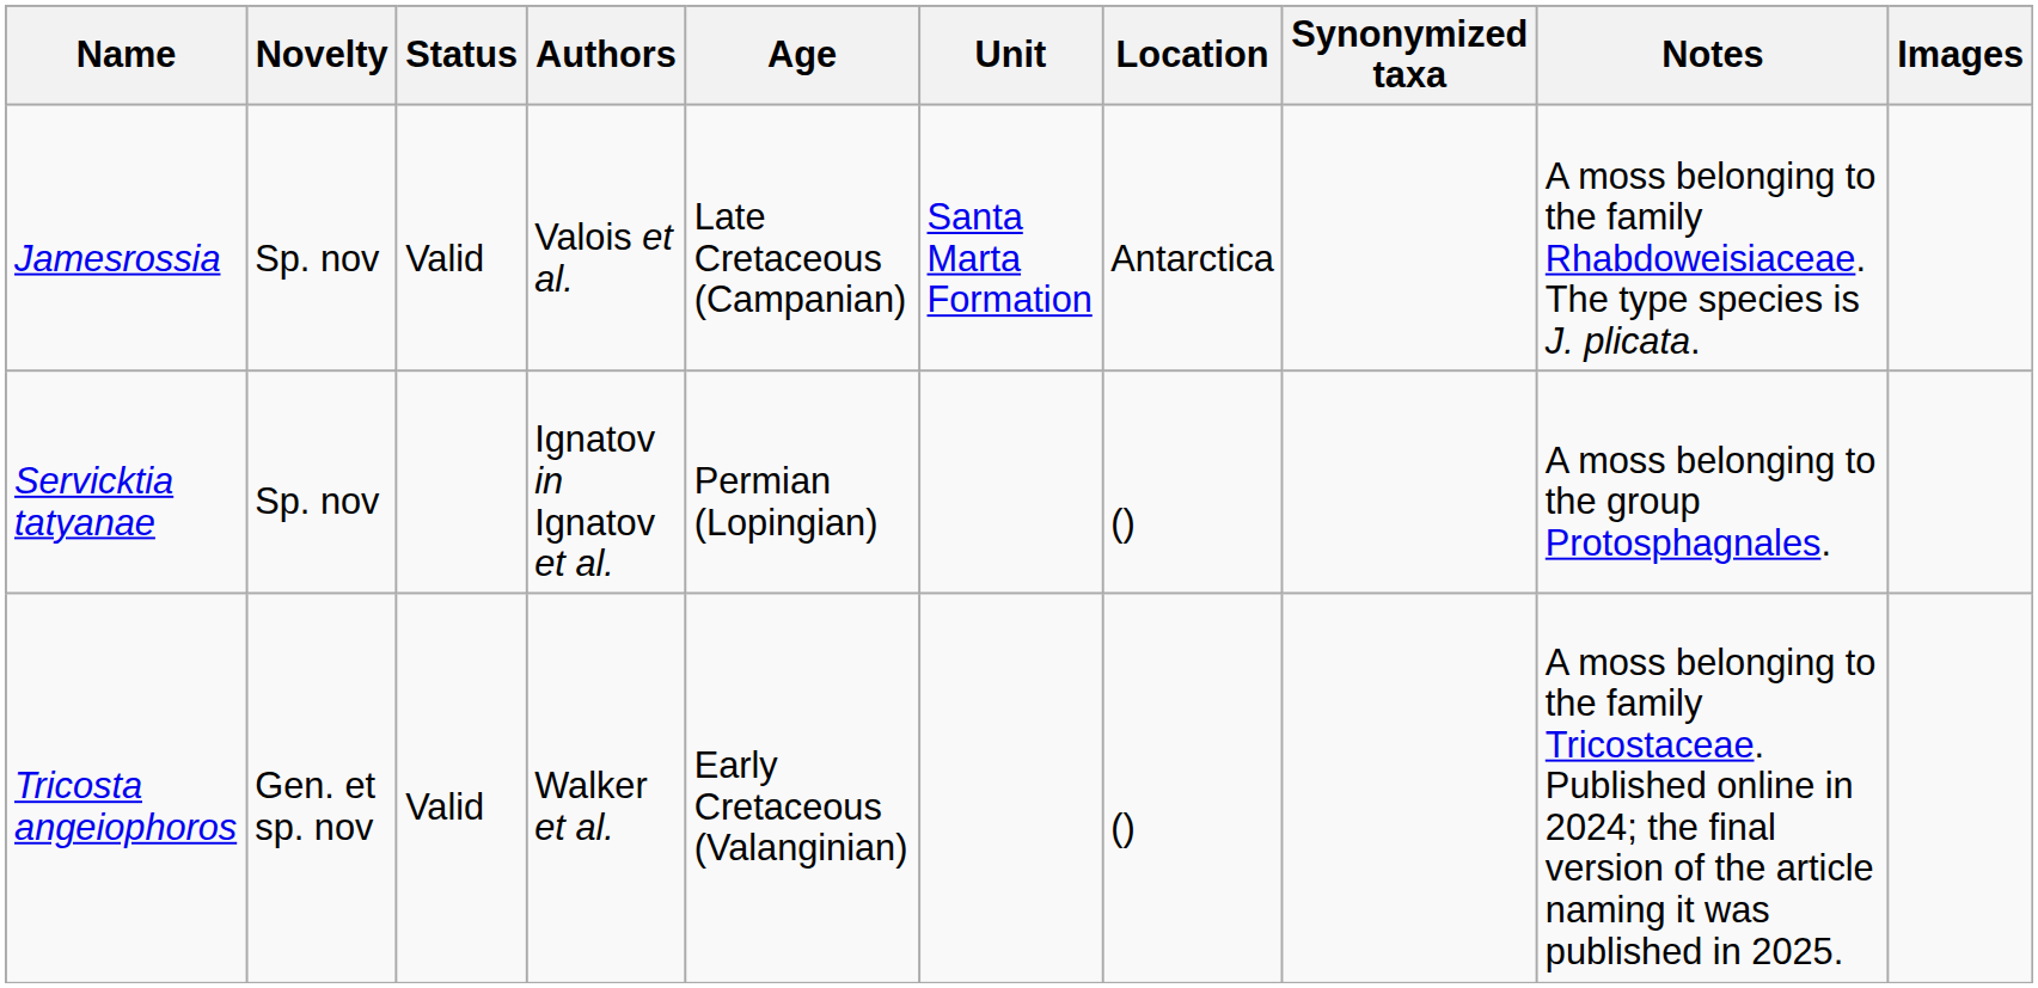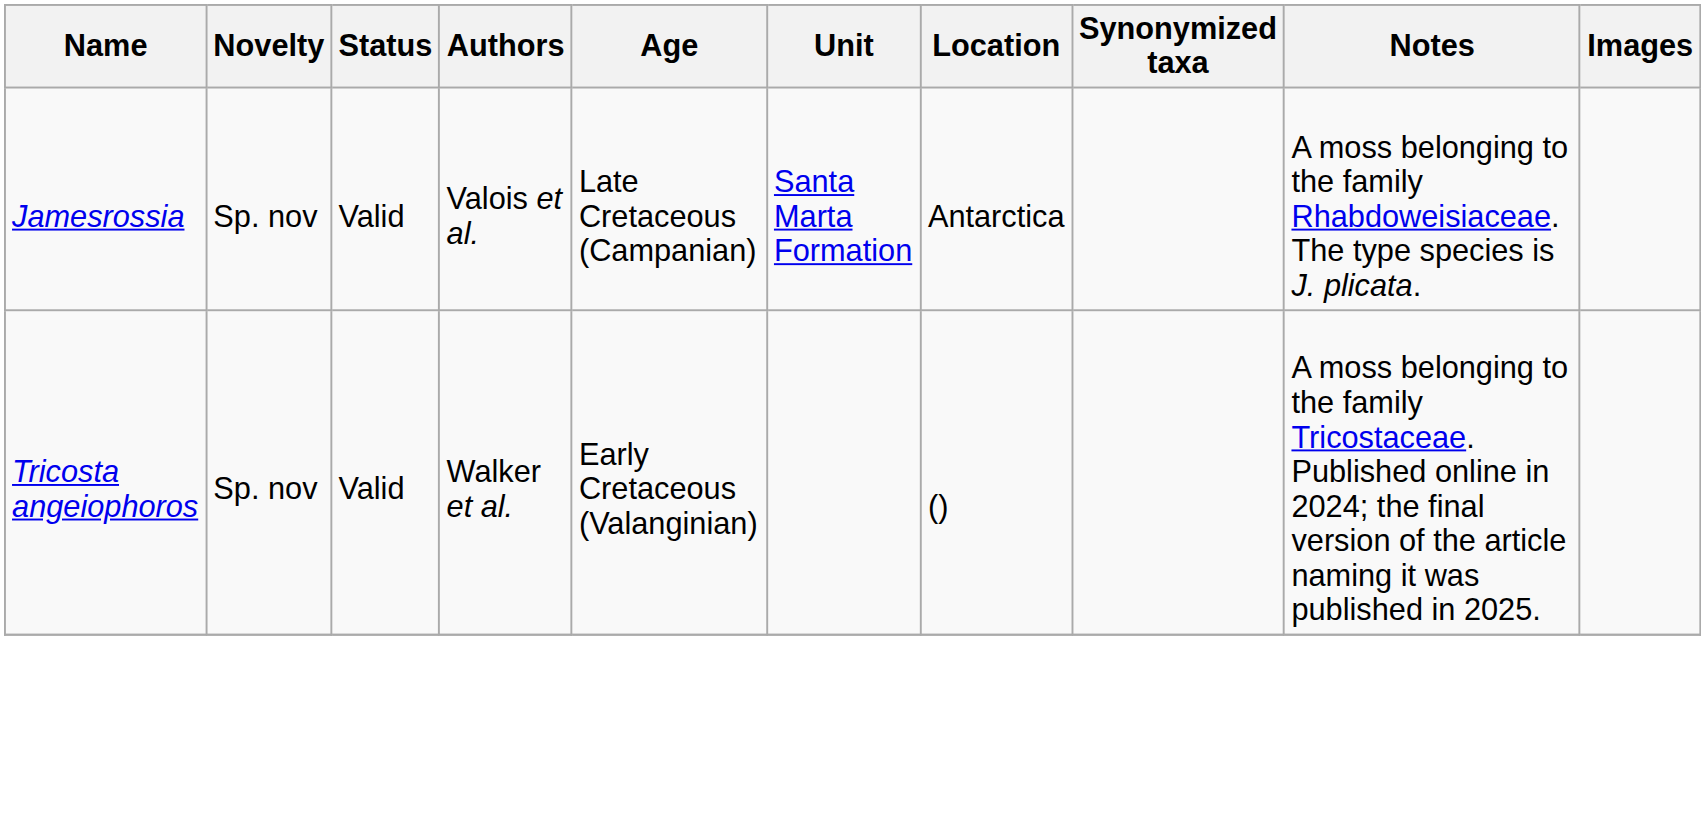- row: Servicktia tatyanae | Sp. nov | Ignatov in Ignatov et al. | Permian (Lopingian) | () | A moss belonging to the group Protosphagnales.
Tricosta angeiophoros | Novelty: Gen. et sp. nov -> Sp. nov
